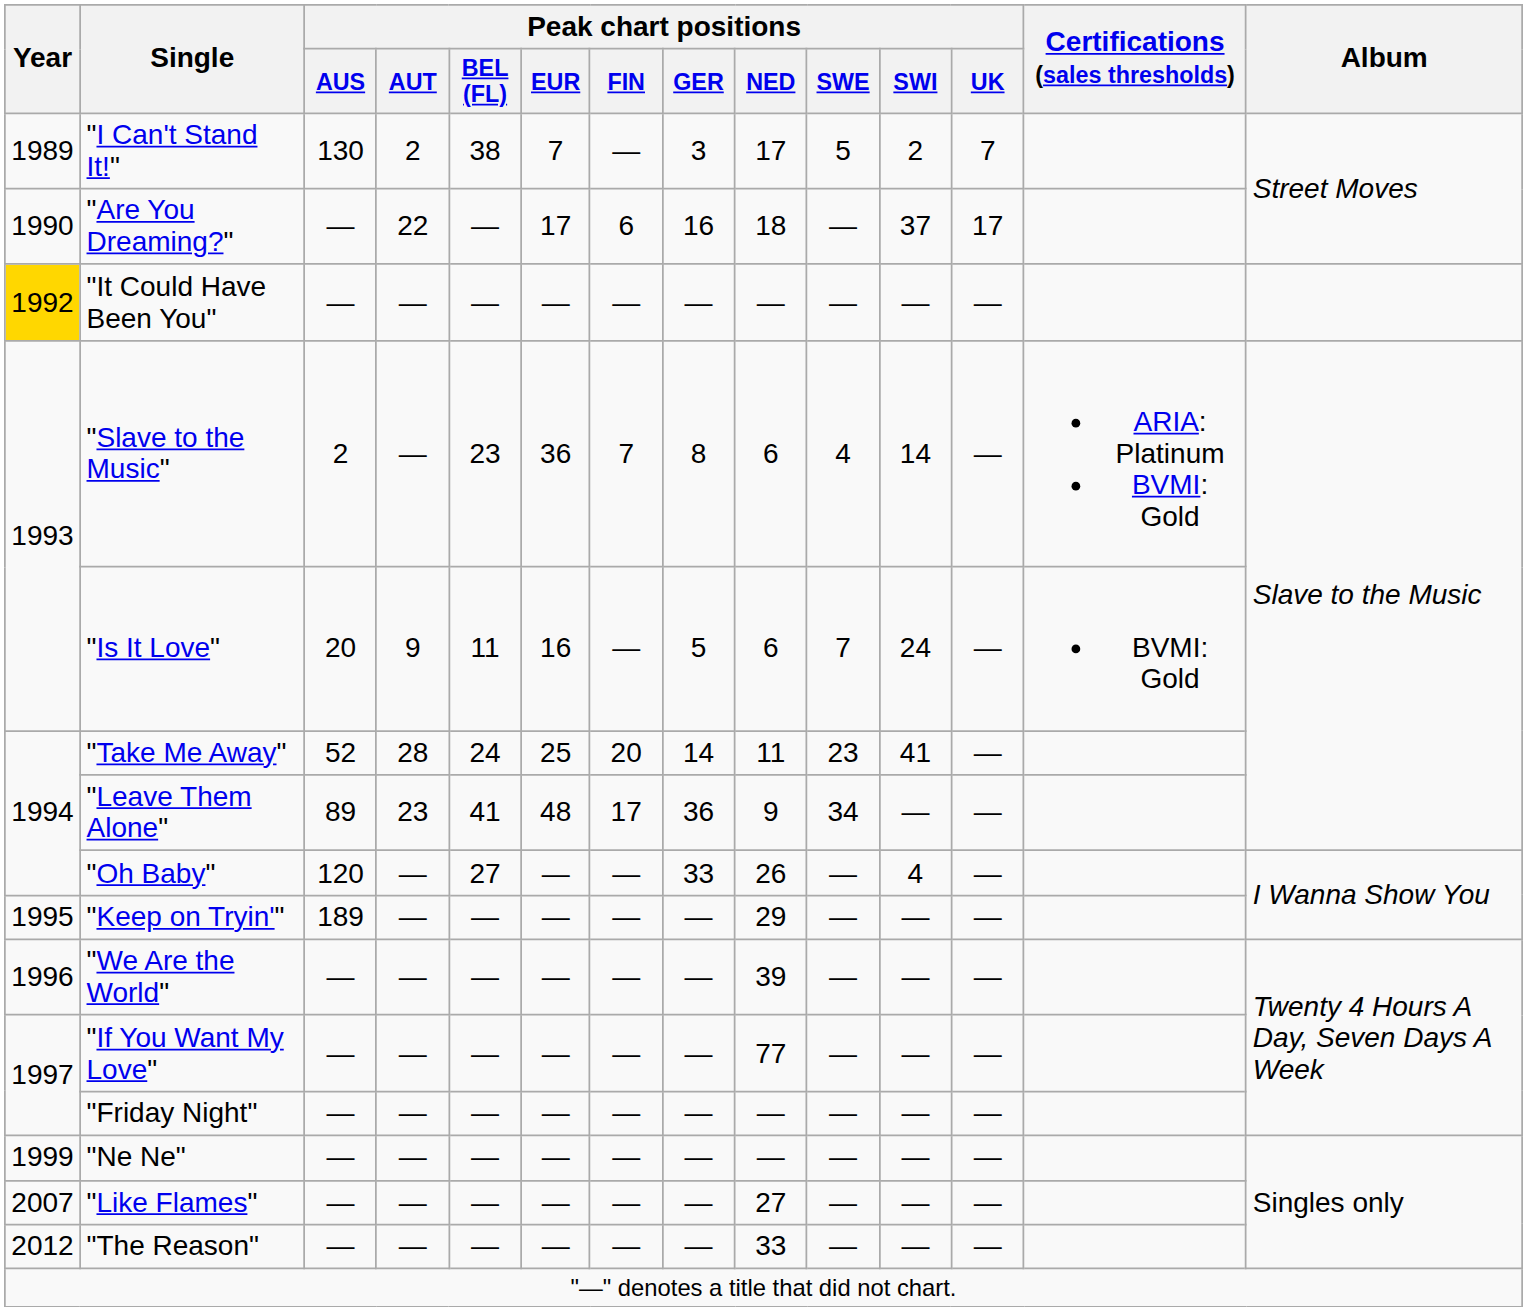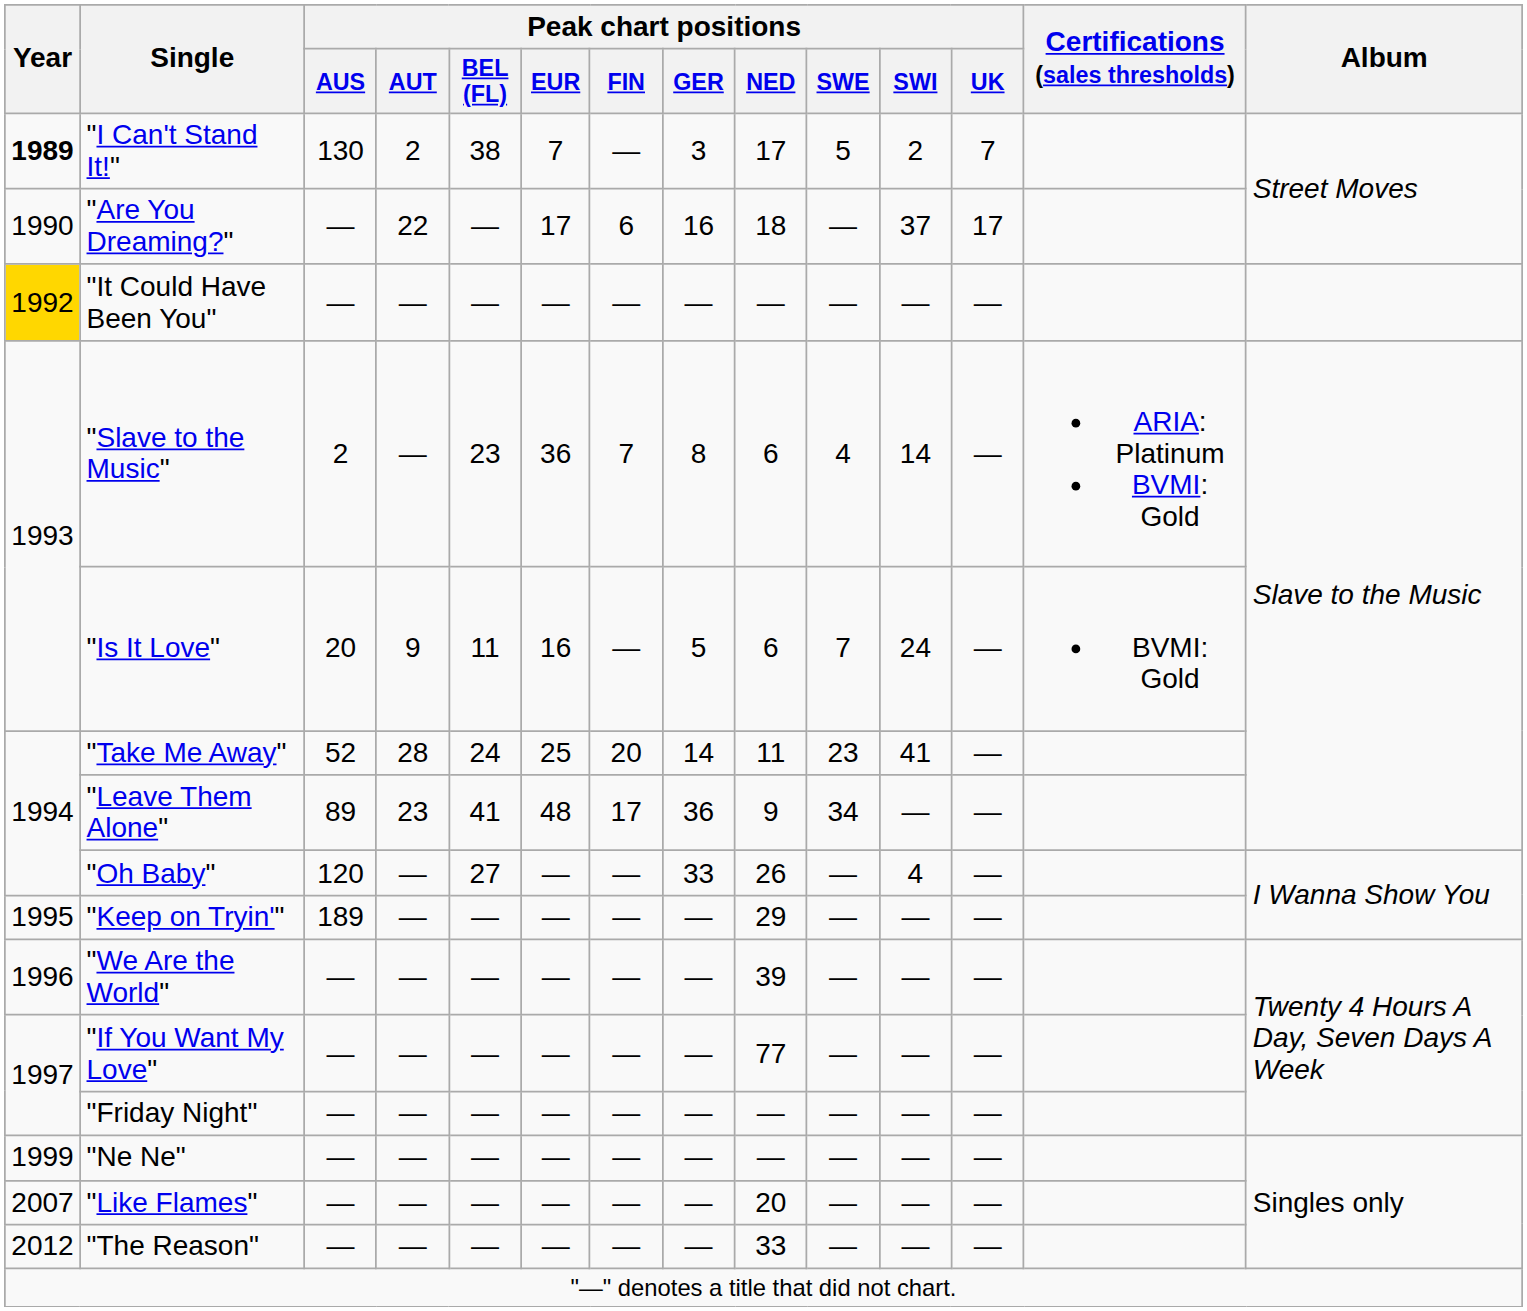"I Can't Stand It!" | Year: normal -> bold
"Like Flames" | Peak chart positions / NED: 27 -> 20
